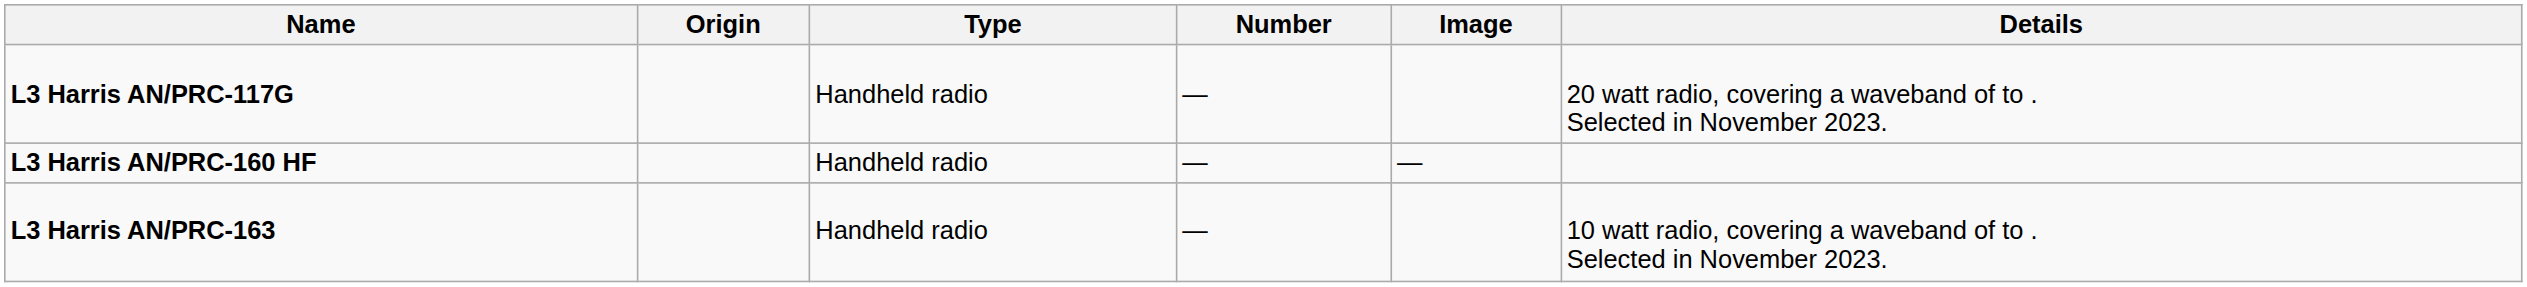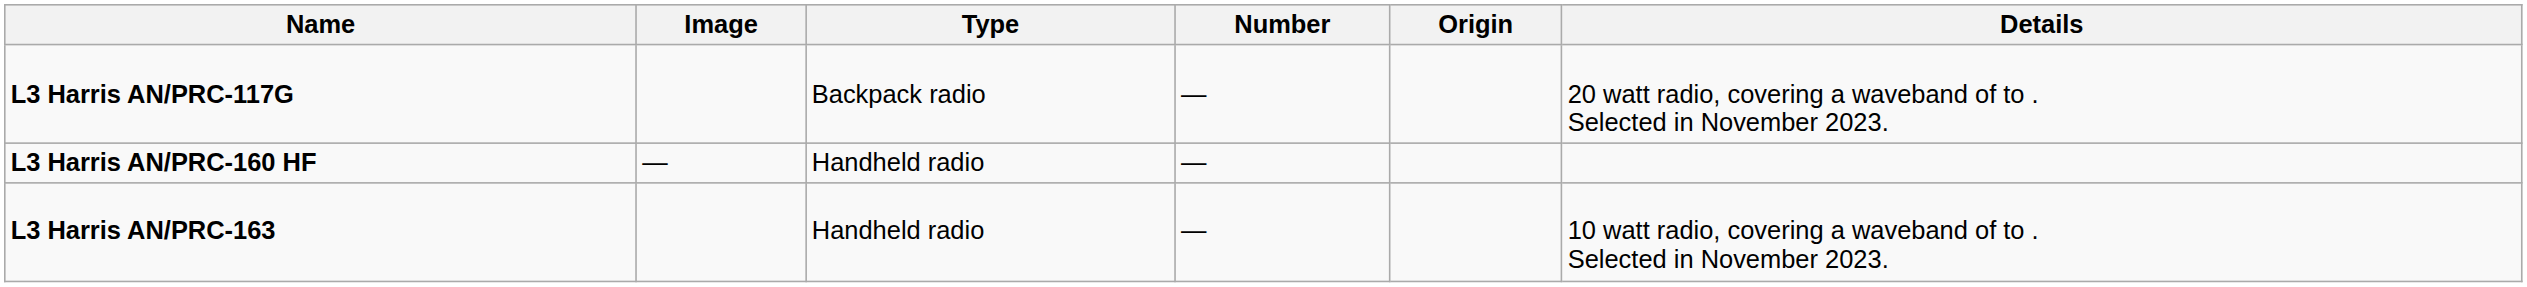columns swapped: Origin <-> Image
L3 Harris AN/PRC-117G | Type: Handheld radio -> Backpack radio
